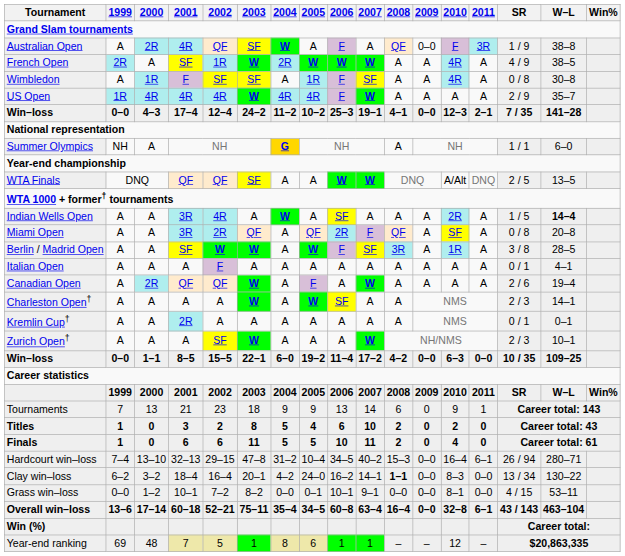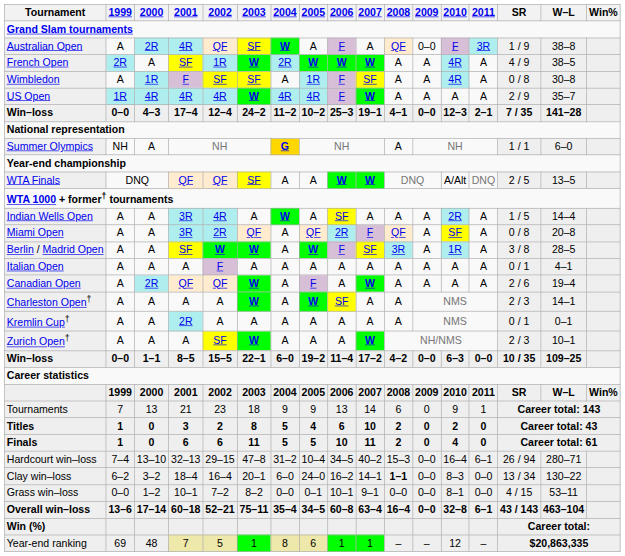Indian Wells Open | W–L: bold -> normal
Clay win–loss | 2004: 4–2 -> 6–0
